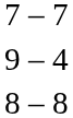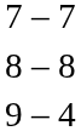rows swapped: 9 – 4 <-> 8 – 8
